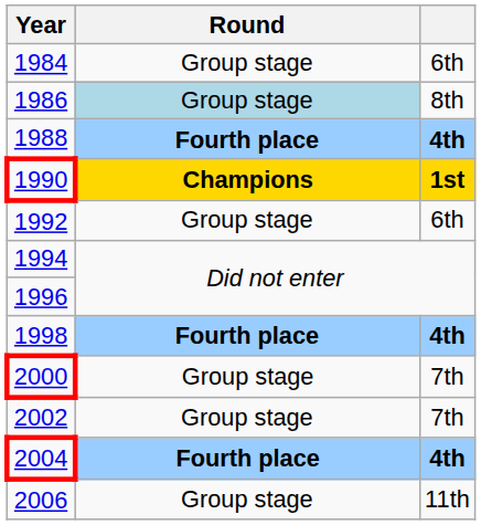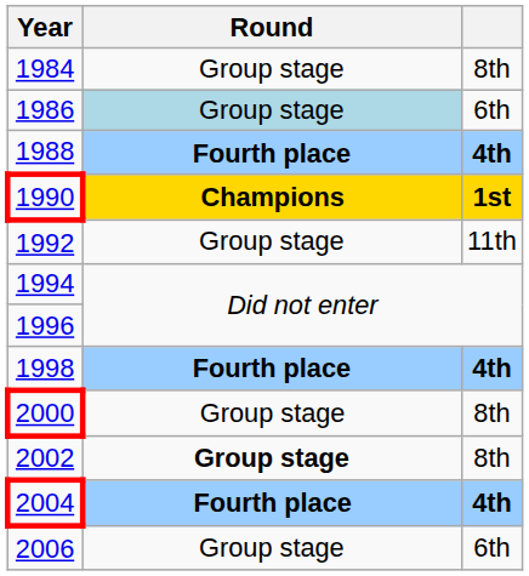1984 | column 3: 6th -> 8th
1986 | column 3: 8th -> 6th
1992 | column 3: 6th -> 11th
2000 | column 3: 7th -> 8th
2002 | Round: normal -> bold
2002 | column 3: 7th -> 8th
2006 | column 3: 11th -> 6th
